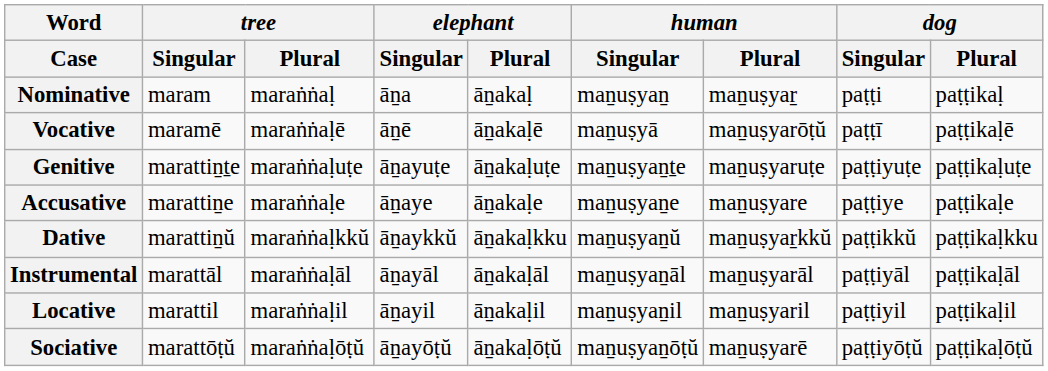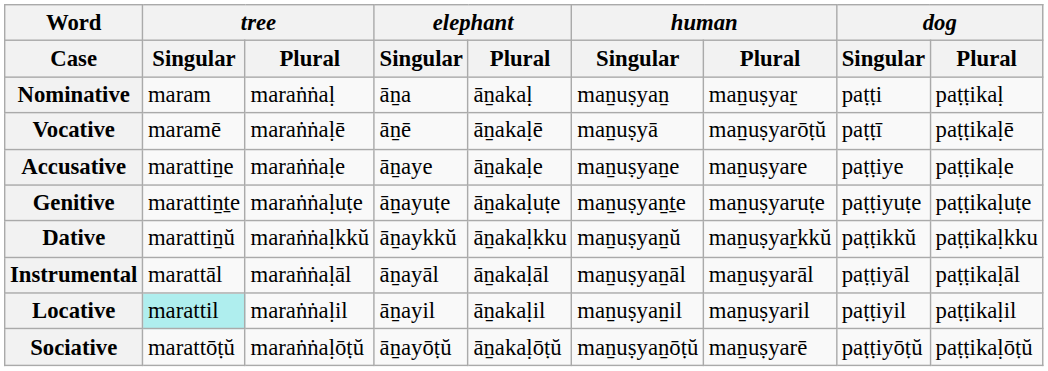rows swapped: Accusative <-> Genitive
Locative | tree / Singular: no background -> paleturquoise background
